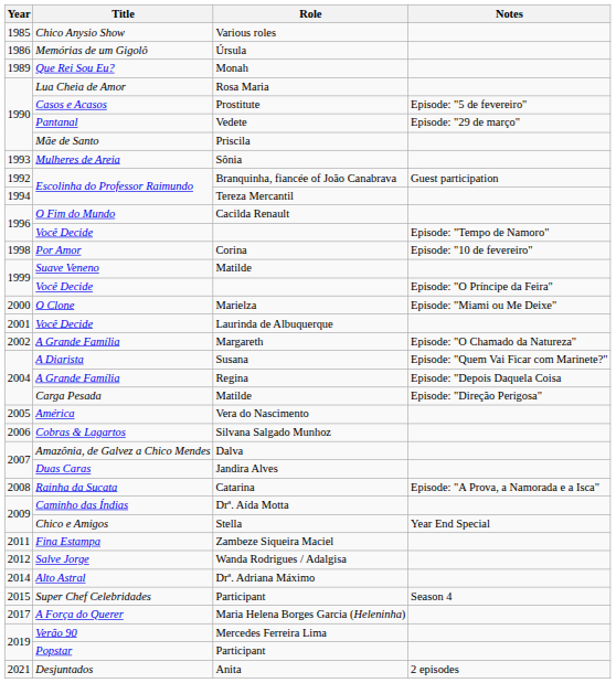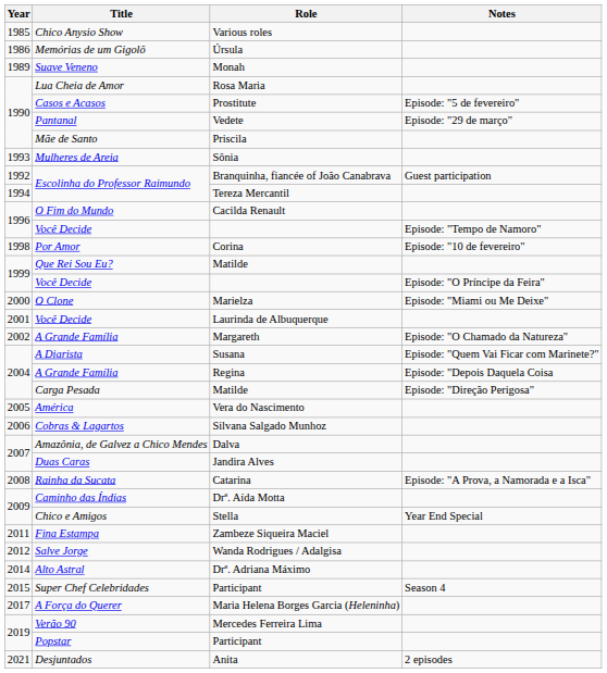Monah | Title: Que Rei Sou Eu? -> Suave Veneno
1999 / Matilde | Title: Suave Veneno -> Que Rei Sou Eu?
